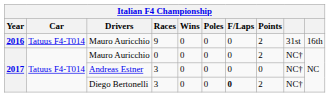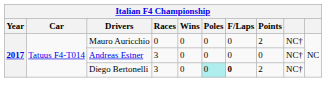- row: 2016 | Tatuus F4-T014 | Mauro Auricchio | 9 | 0 | 0 | 0 | 2 | 31st | 16th
Diego Bertonelli | Poles: no background -> paleturquoise background
